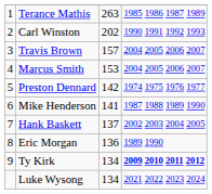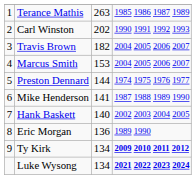Travis Brown | column 3: 157 -> 182
Preston Dennard | column 3: 142 -> 144
Hank Baskett | column 3: 137 -> 140
Luke Wysong | column 4: normal -> bold
